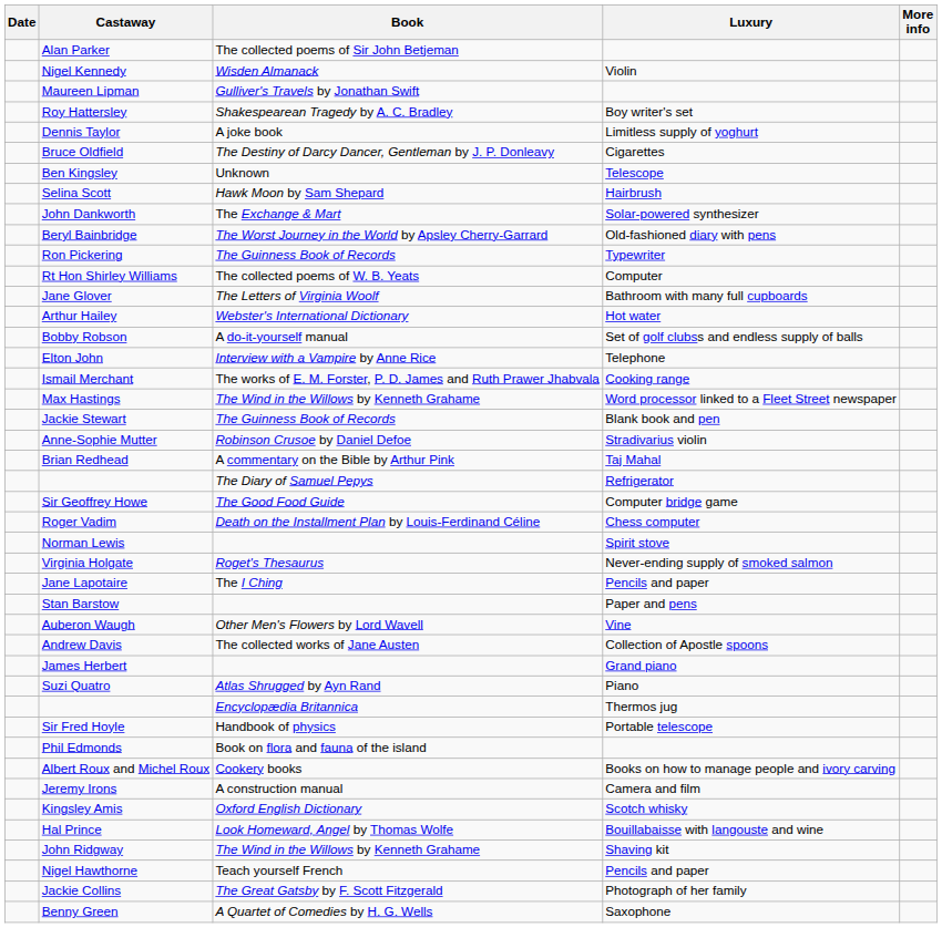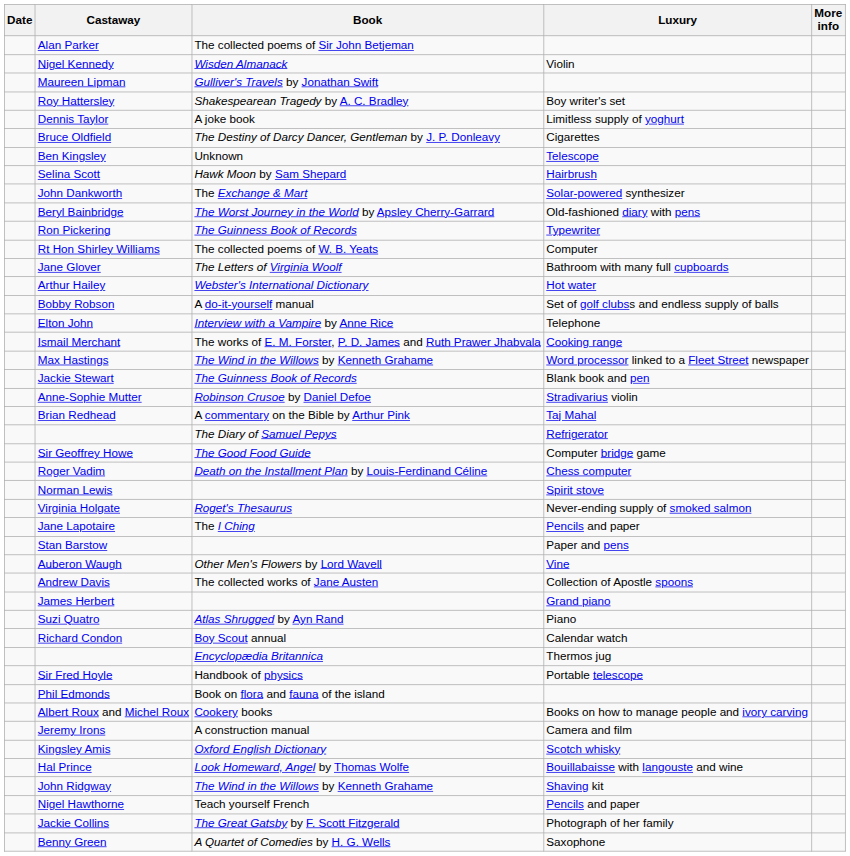+ row: Richard Condon | Boy Scout annual | Calendar watch
